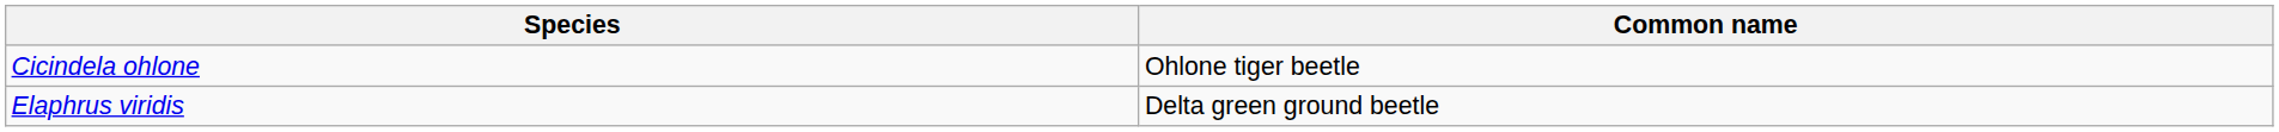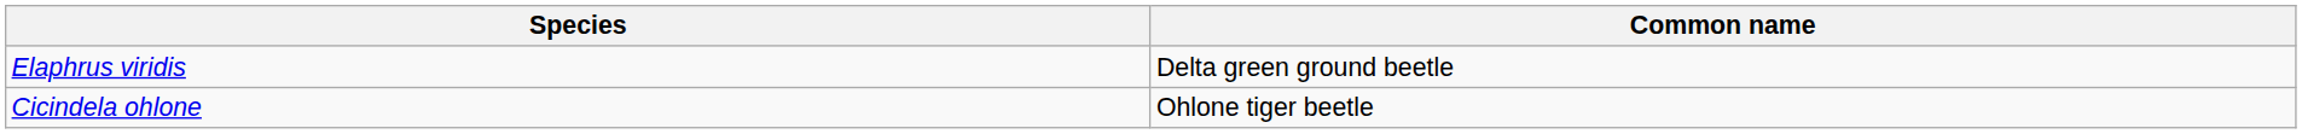rows swapped: Cicindela ohlone <-> Elaphrus viridis
